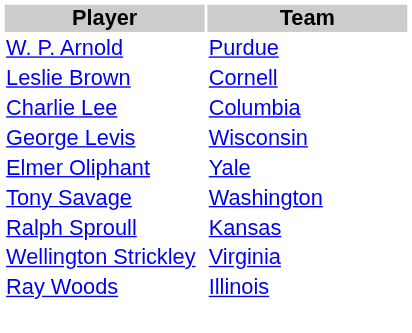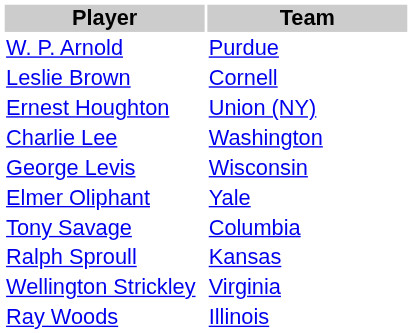+ row: Ernest Houghton | Union (NY)
Charlie Lee | Team: Columbia -> Washington
Tony Savage | Team: Washington -> Columbia
